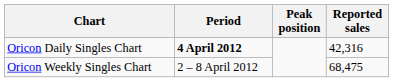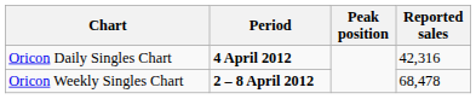Oricon Weekly Singles Chart | Period: normal -> bold
Oricon Weekly Singles Chart | Reported sales: 68,475 -> 68,478
